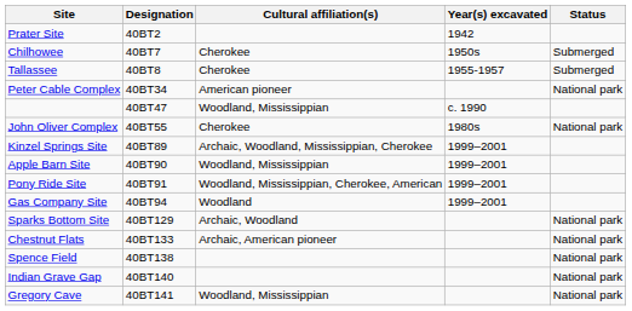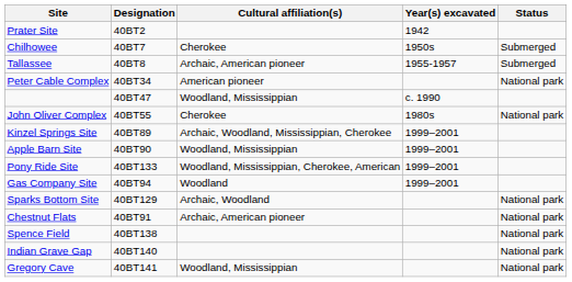Tallassee | Cultural affiliation(s): Cherokee -> Archaic, American pioneer
Pony Ride Site | Designation: 40BT91 -> 40BT133
Chestnut Flats | Designation: 40BT133 -> 40BT91
